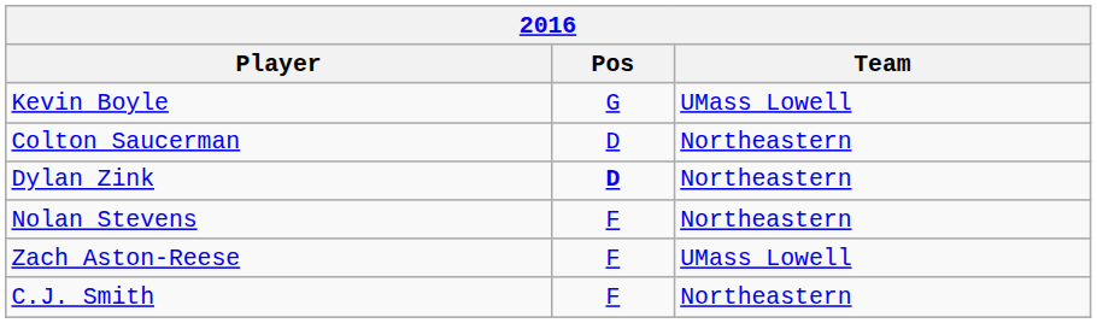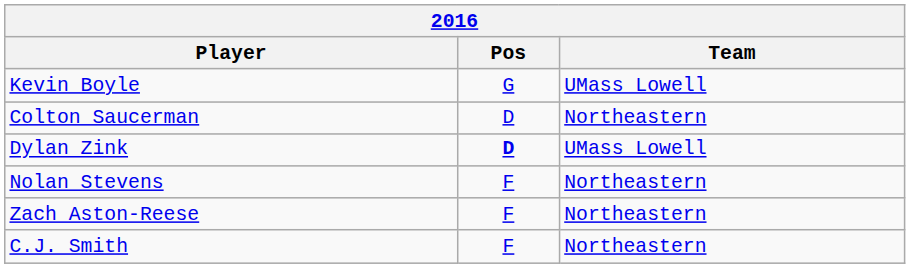Dylan Zink | Team: Northeastern -> UMass Lowell
Zach Aston-Reese | Team: UMass Lowell -> Northeastern
